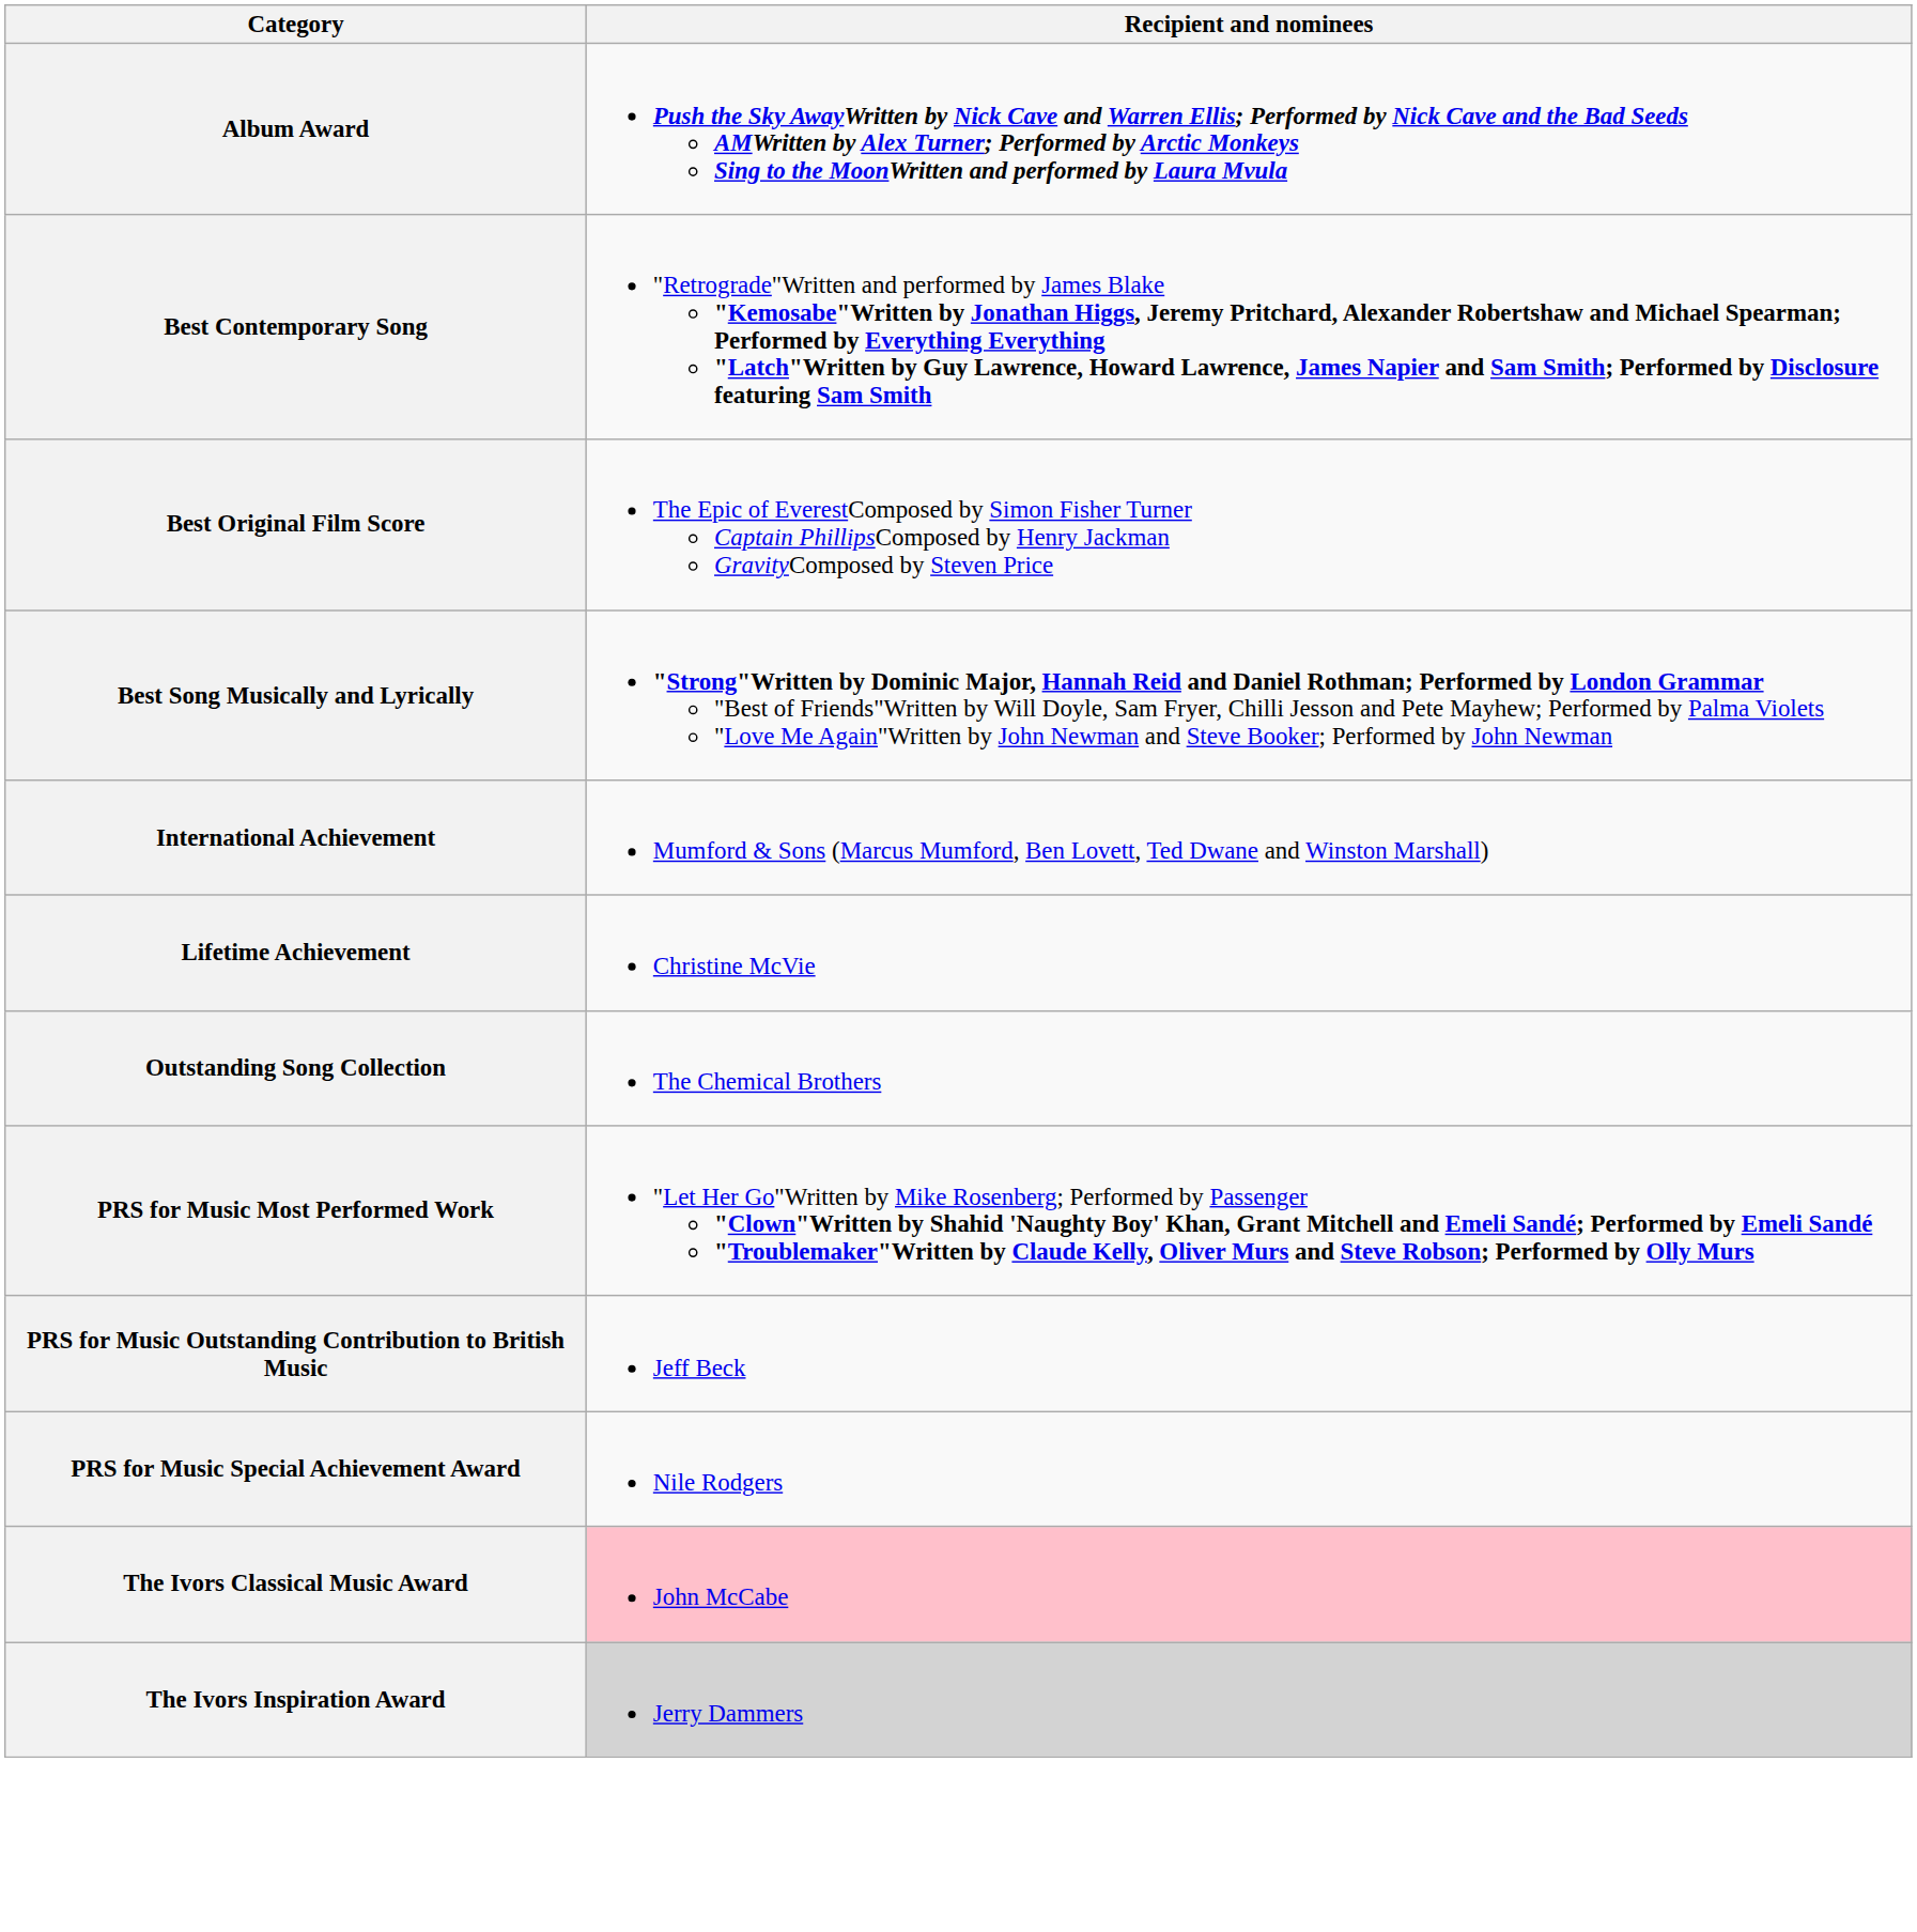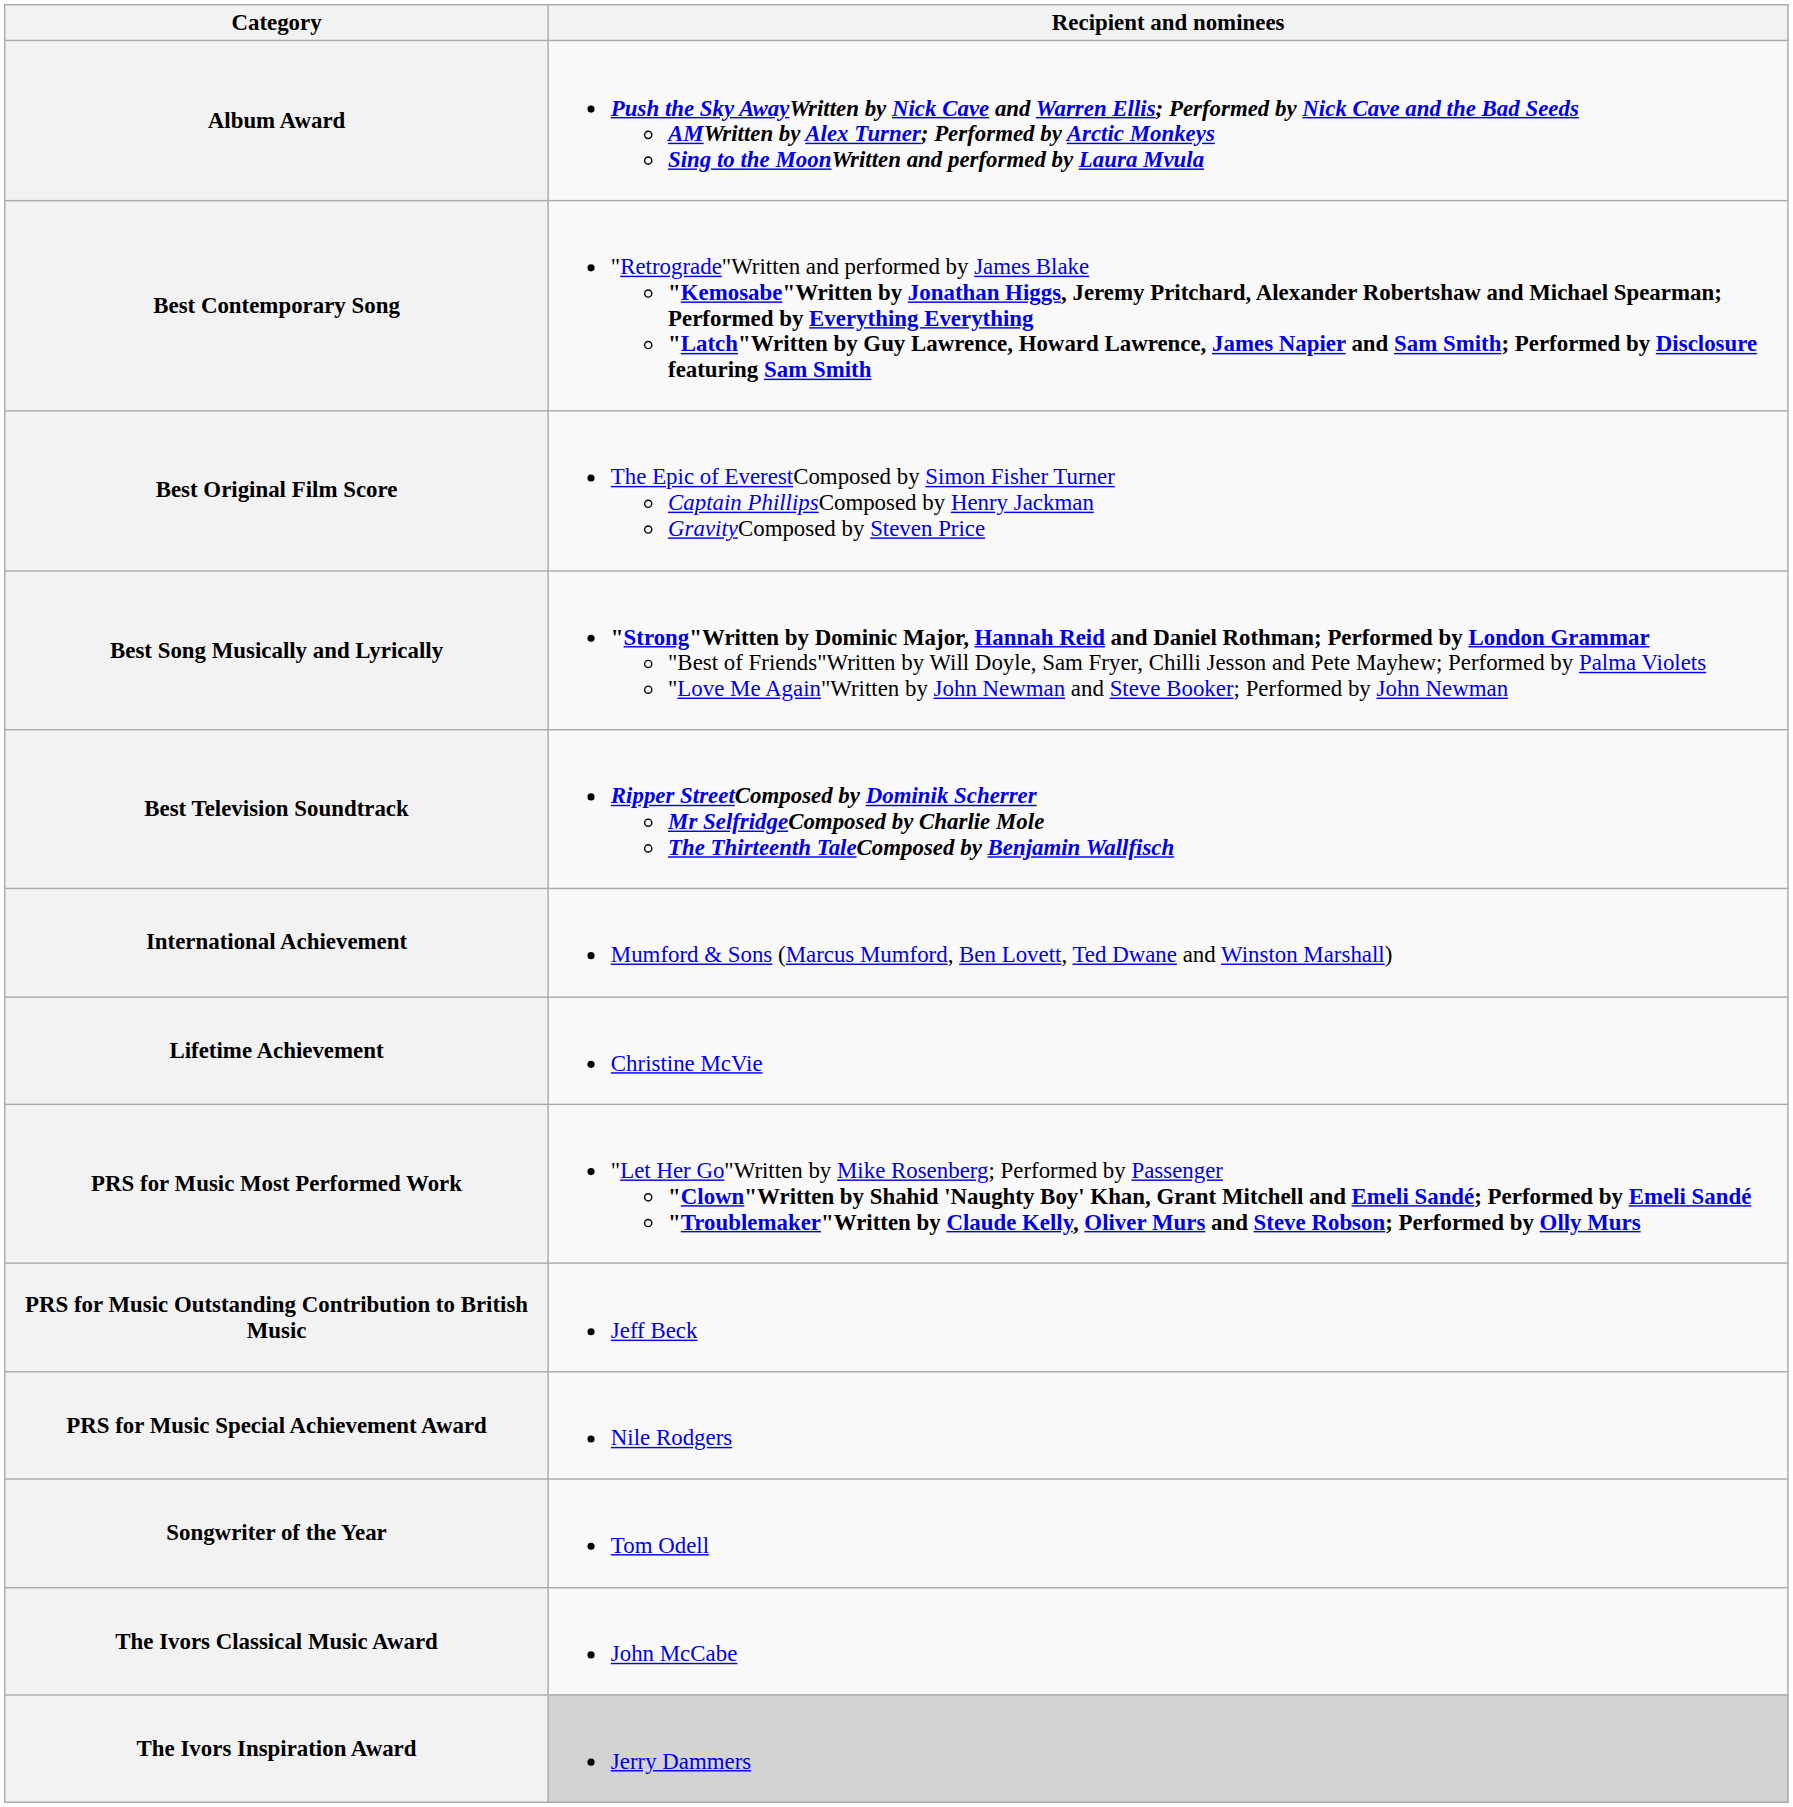+ row: Best Television Soundtrack | Ripper StreetComposed by Dominik Scherrer Mr SelfridgeComposed by Charlie Mole The Thirteenth TaleComposed by Benjamin Wallfisch
- row: Outstanding Song Collection | The Chemical Brothers
+ row: Songwriter of the Year | Tom Odell
The Ivors Classical Music Award | Recipient and nominees: pink background -> no background
